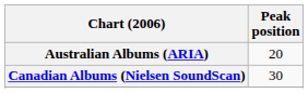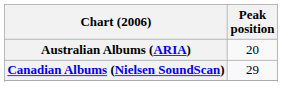Canadian Albums (Nielsen SoundScan) | Peak position: 30 -> 29
